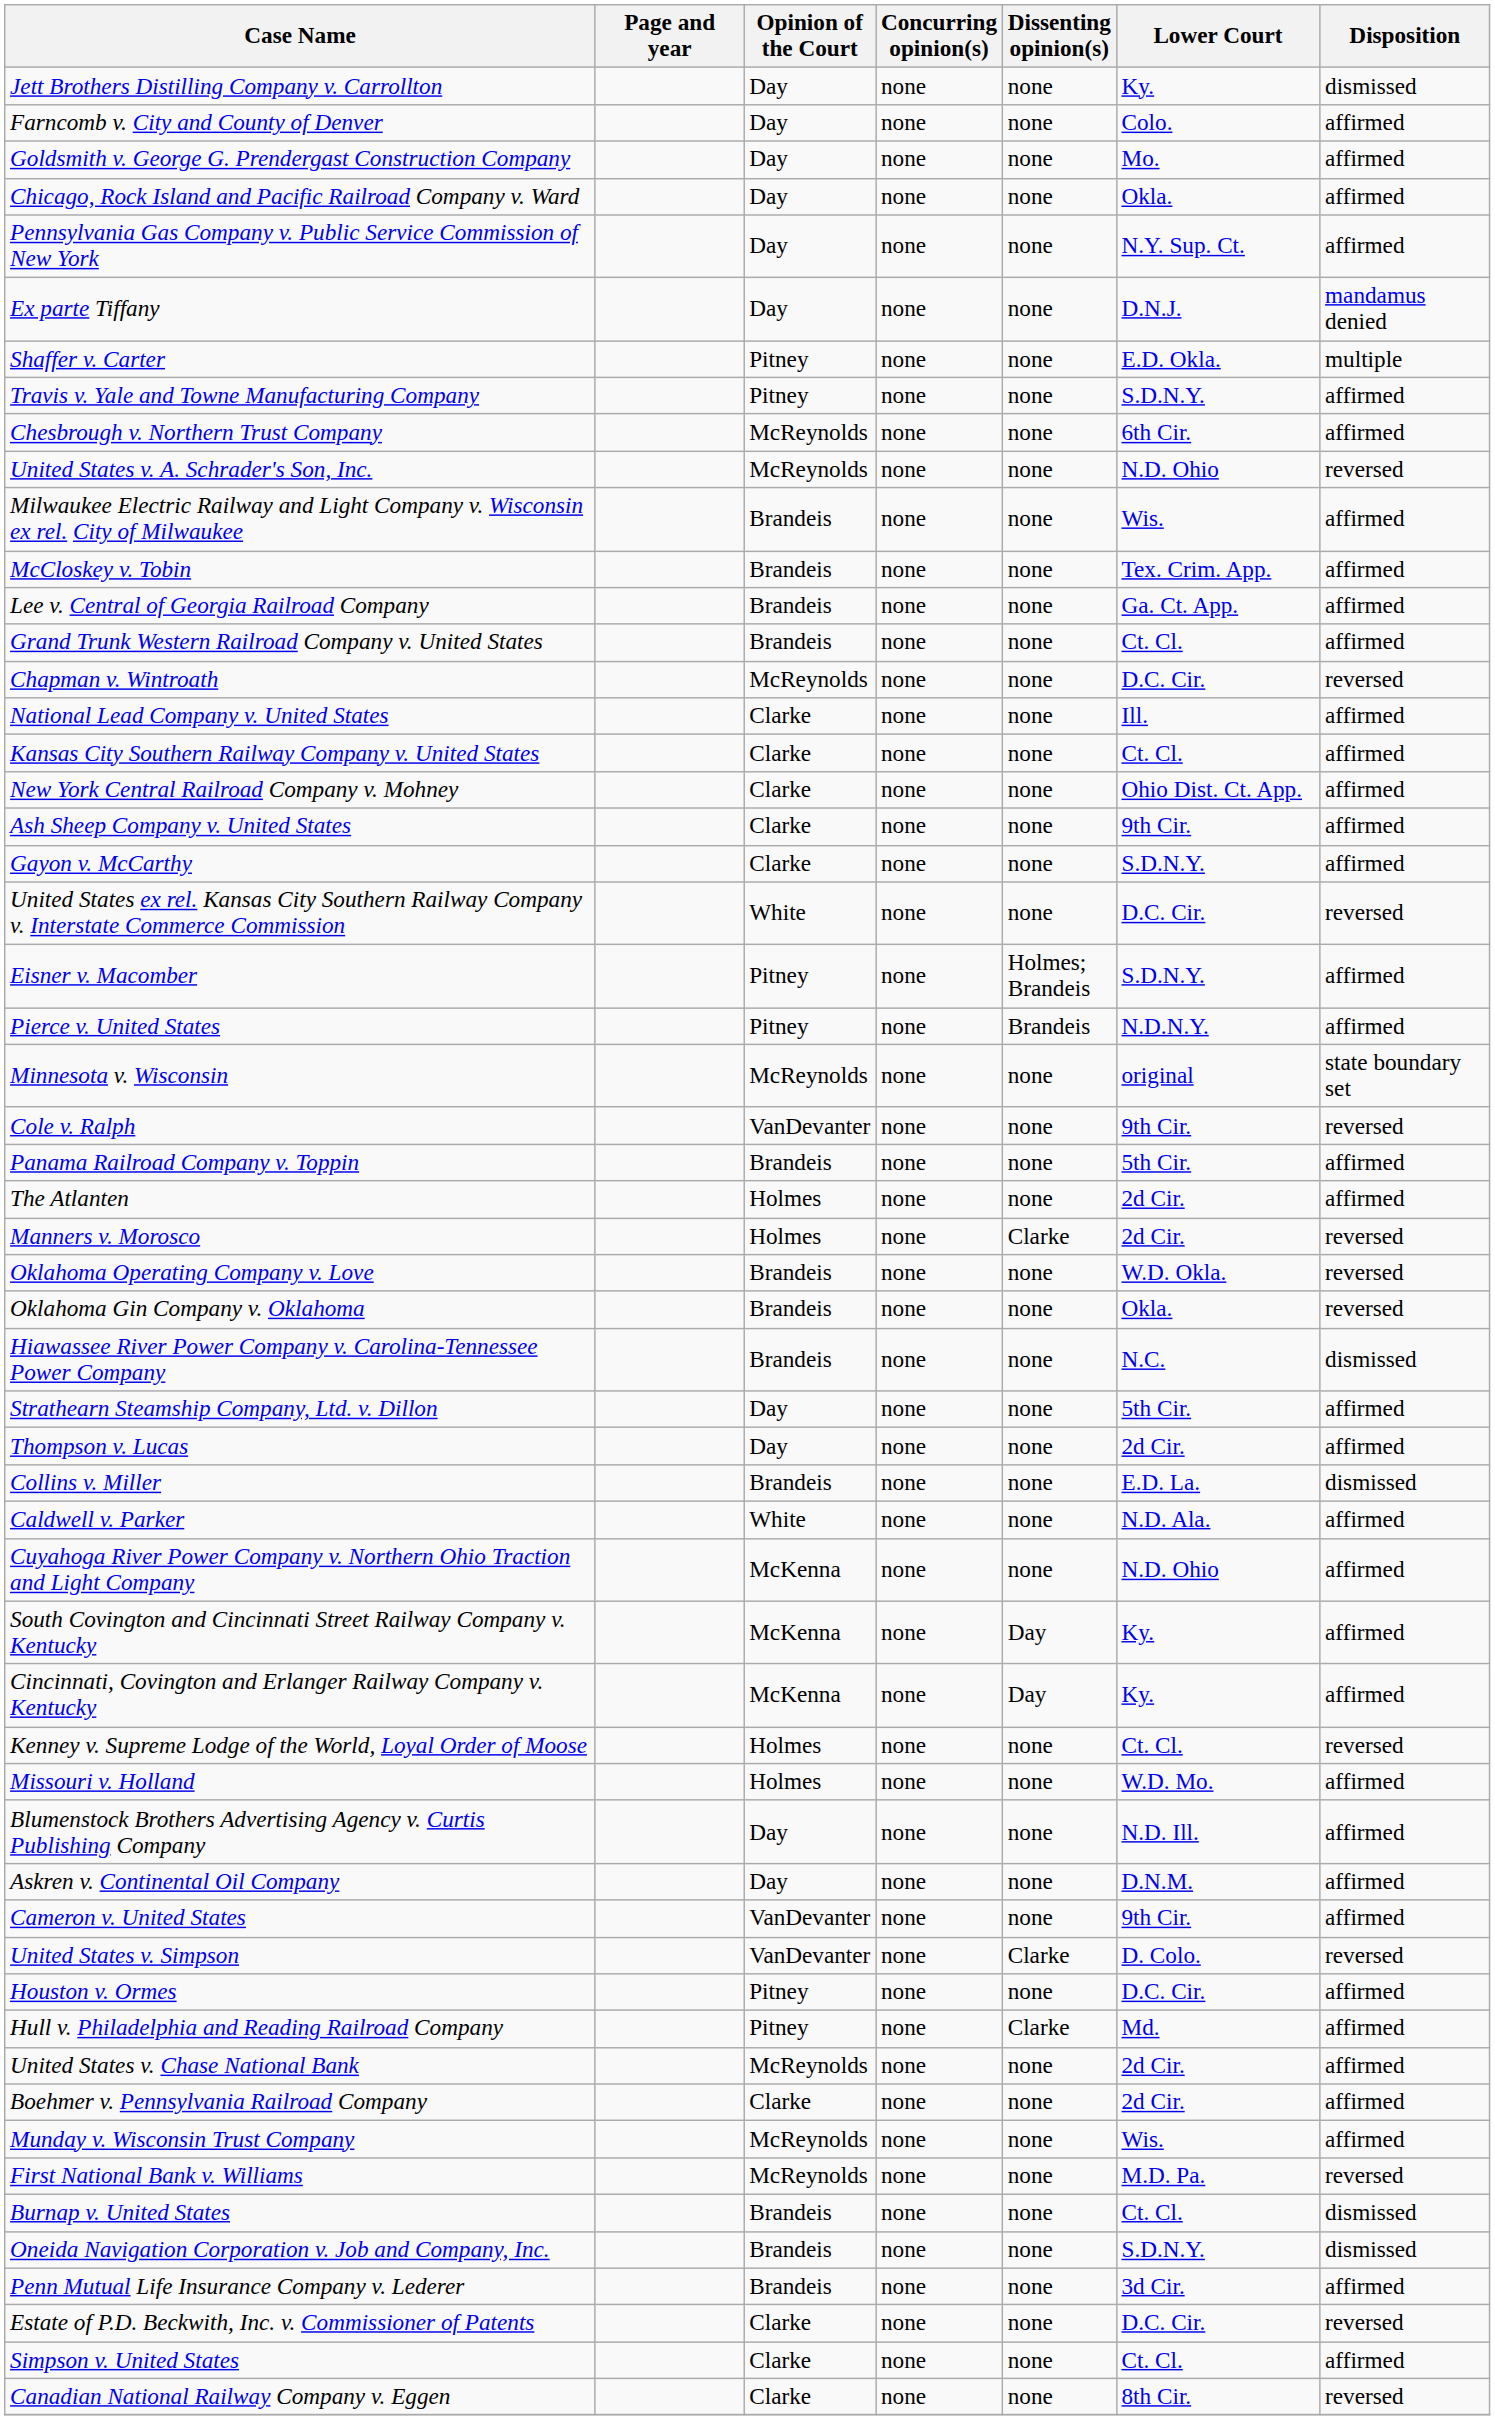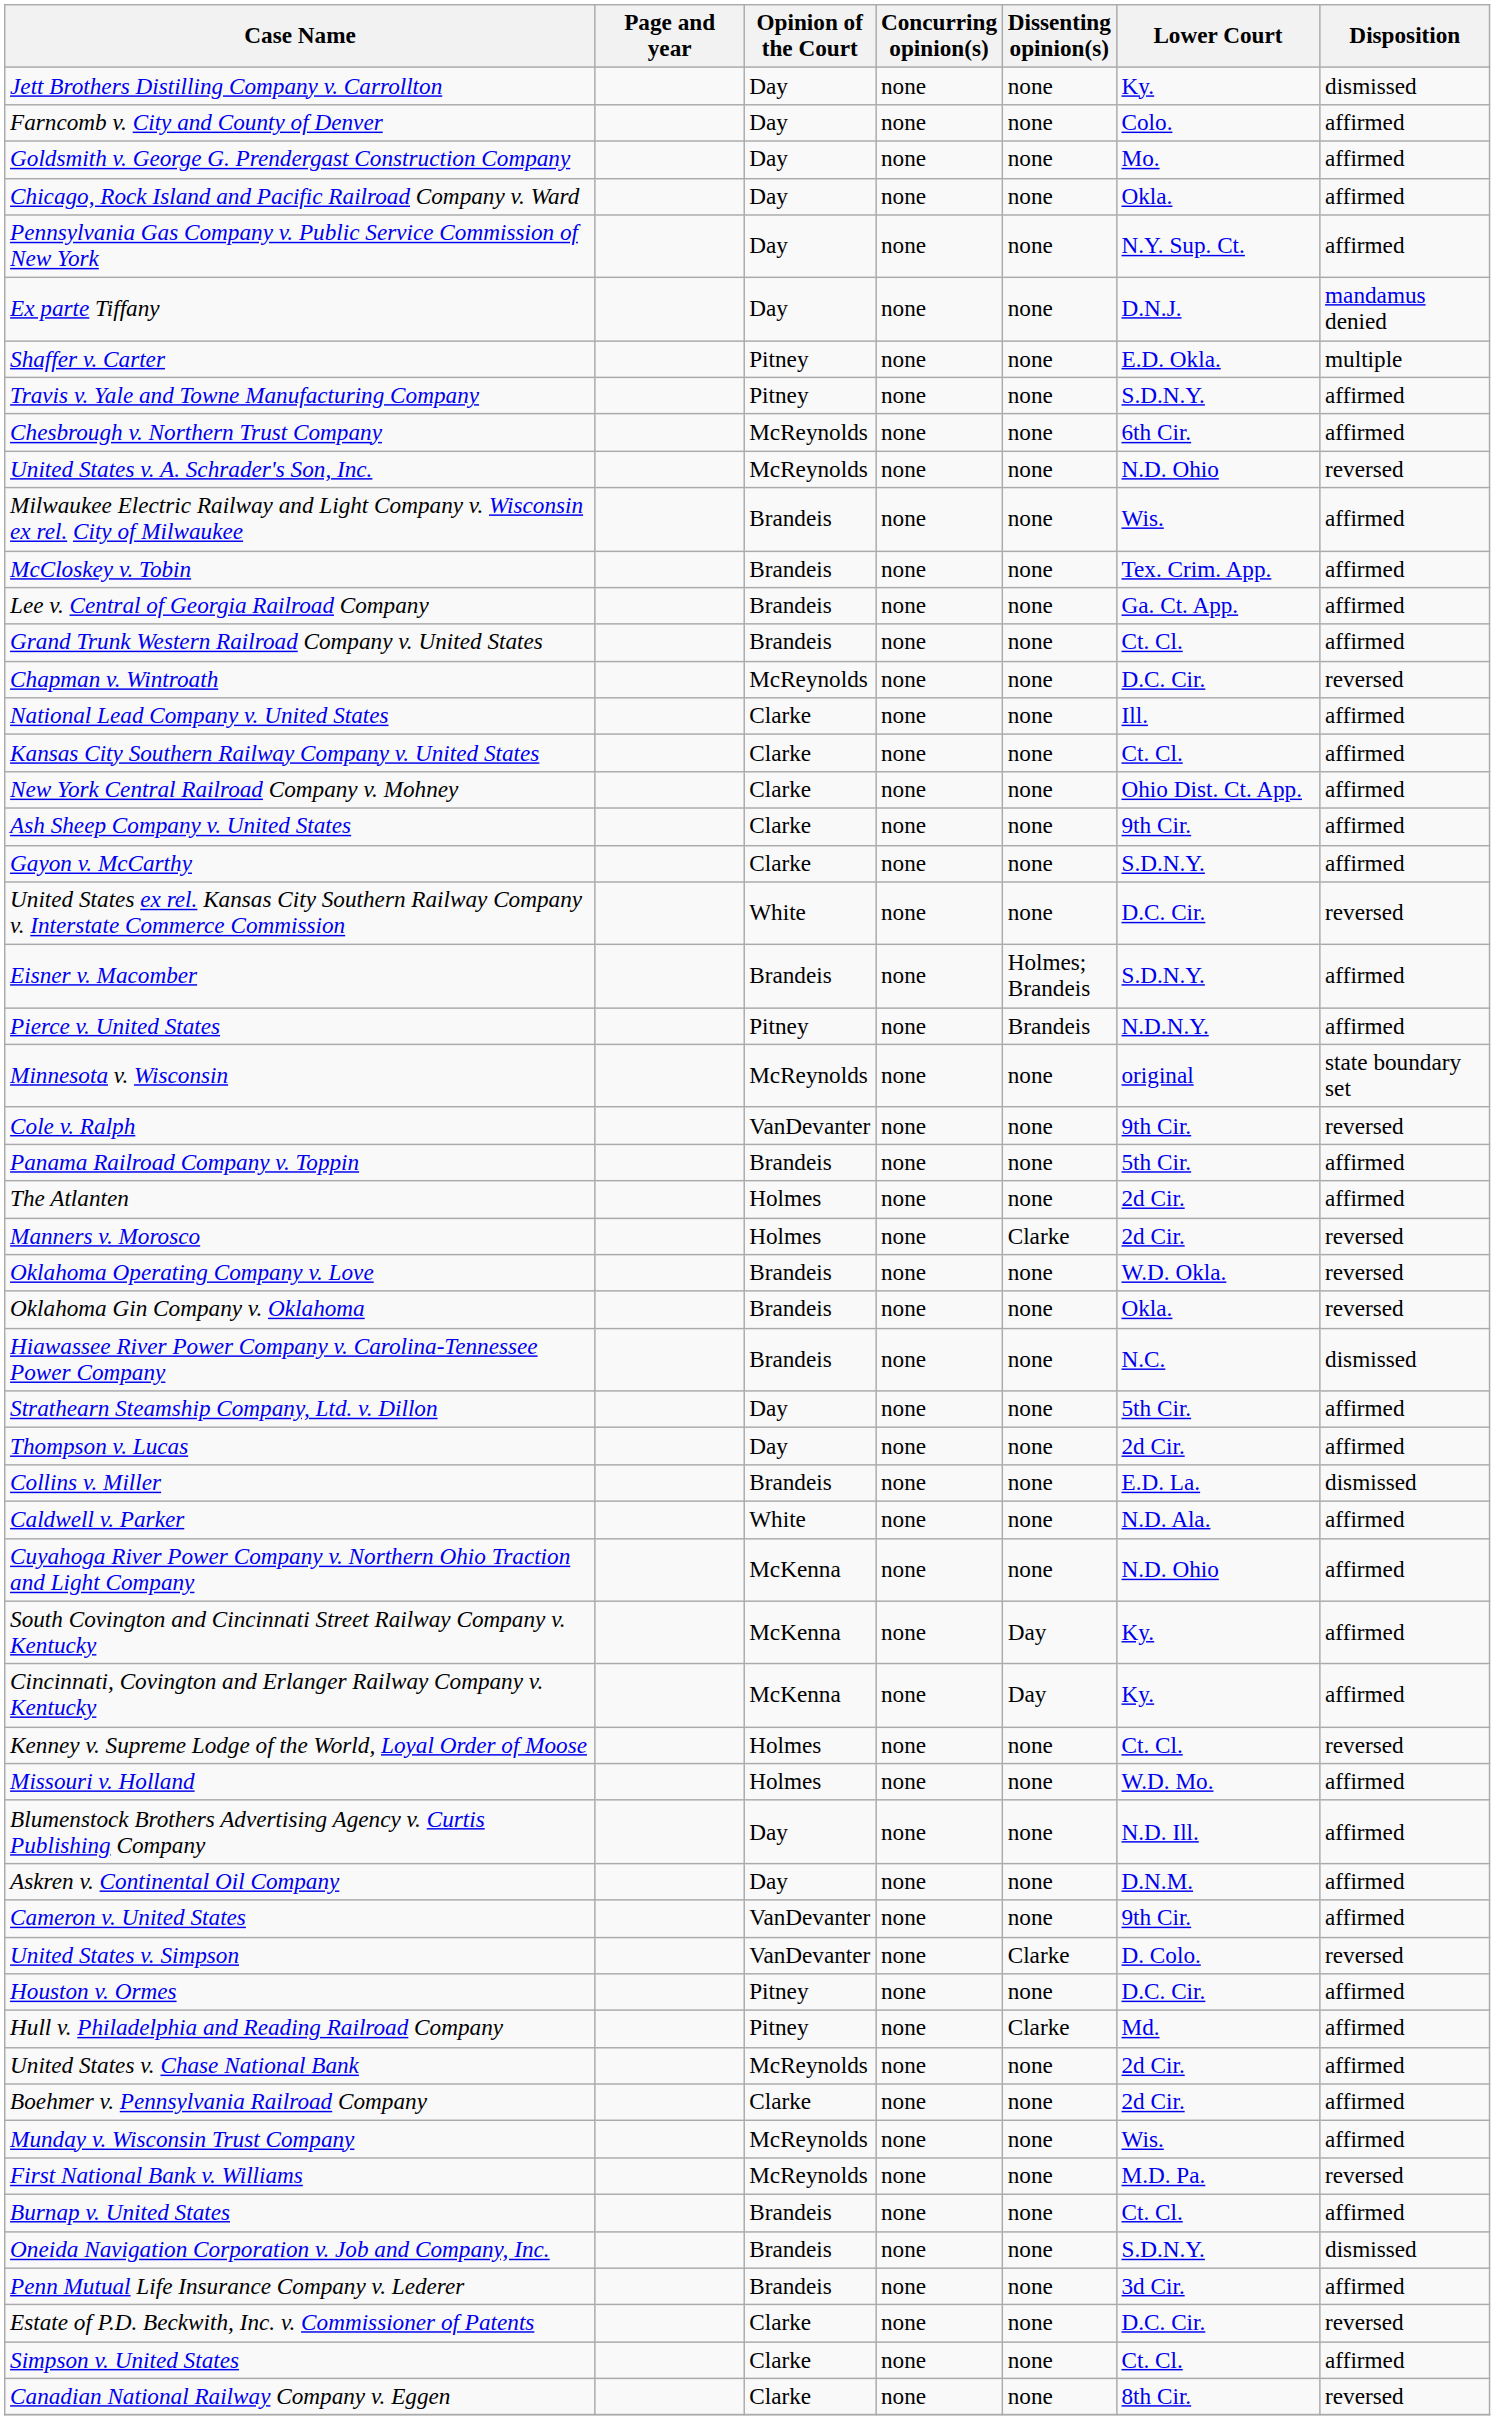Eisner v. Macomber | Opinion of the Court: Pitney -> Brandeis
Burnap v. United States | Disposition: dismissed -> affirmed
